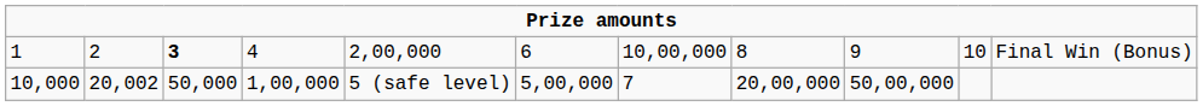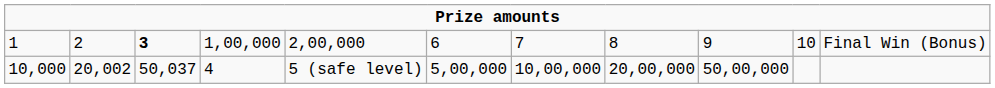1 | column 4: 4 -> 1,00,000
1 | column 7: 10,00,000 -> 7
10,000 | column 3: 50,000 -> 50,037
10,000 | column 4: 1,00,000 -> 4
10,000 | column 7: 7 -> 10,00,000
